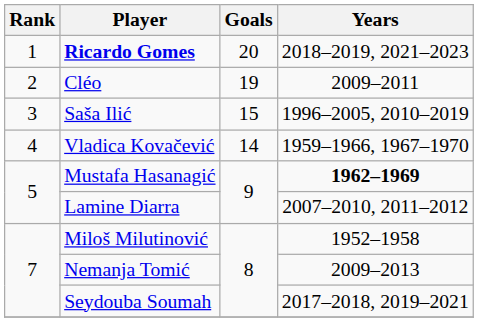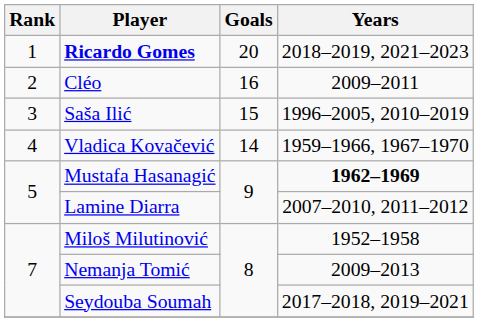Cléo | Goals: 19 -> 16
